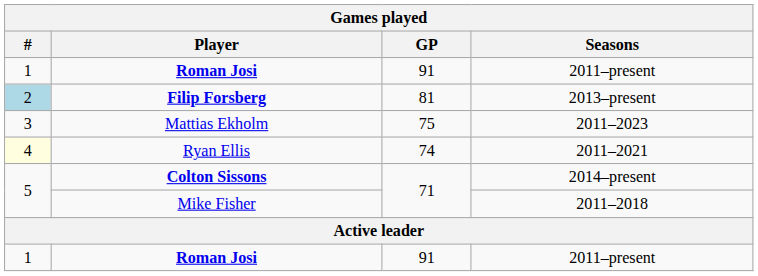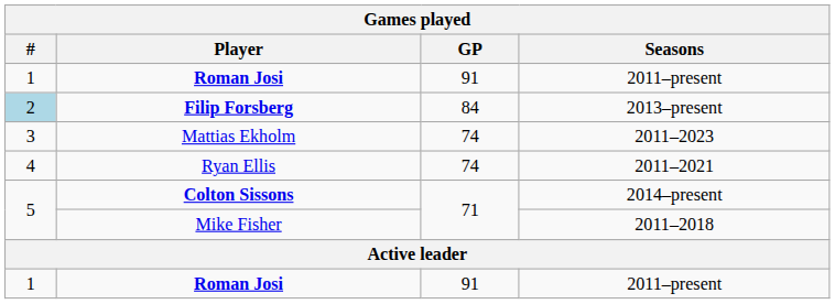Filip Forsberg | GP: 81 -> 84
Mattias Ekholm | GP: 75 -> 74
Ryan Ellis | #: lightyellow background -> no background
